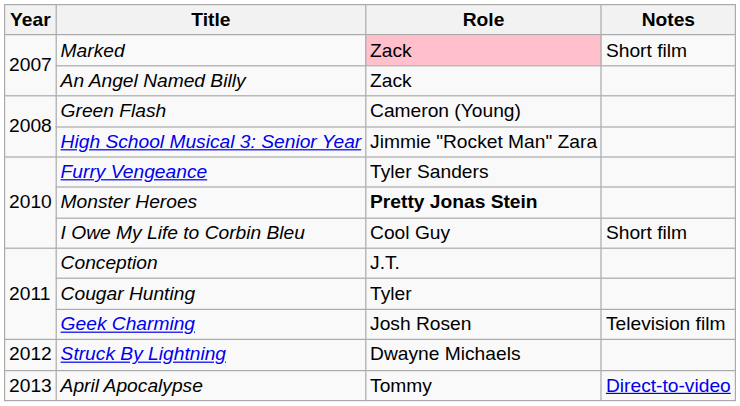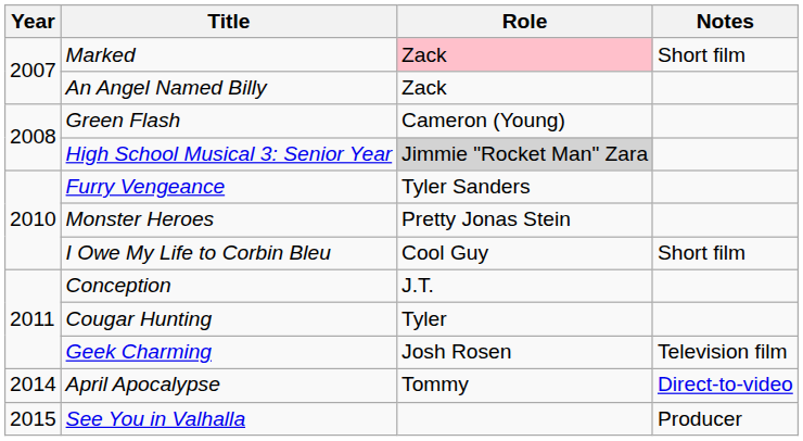High School Musical 3: Senior Year | Role: no background -> lightgrey background
Monster Heroes | Role: bold -> normal
- row: 2012 | Struck By Lightning | Dwayne Michaels
April Apocalypse | Year: 2013 -> 2014
+ row: 2015 | See You in Valhalla | Producer
